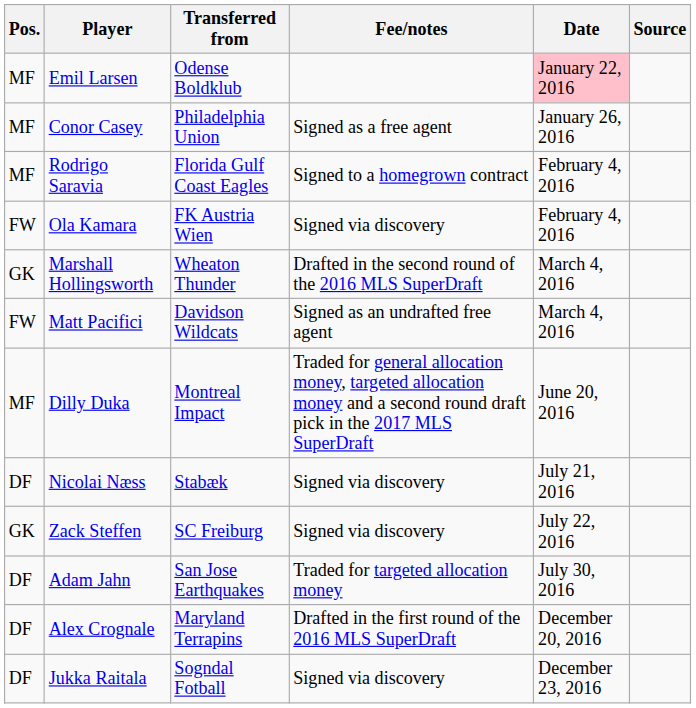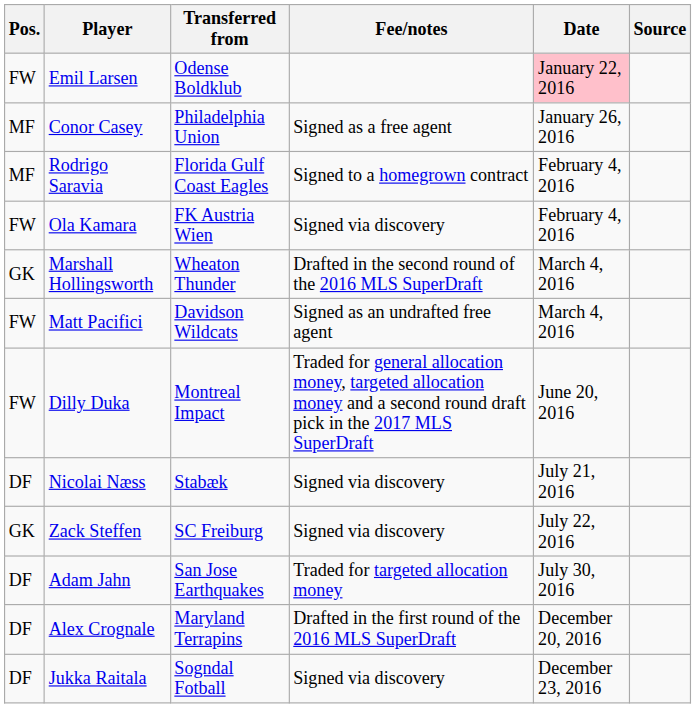Emil Larsen | Pos.: MF -> FW
Dilly Duka | Pos.: MF -> FW
